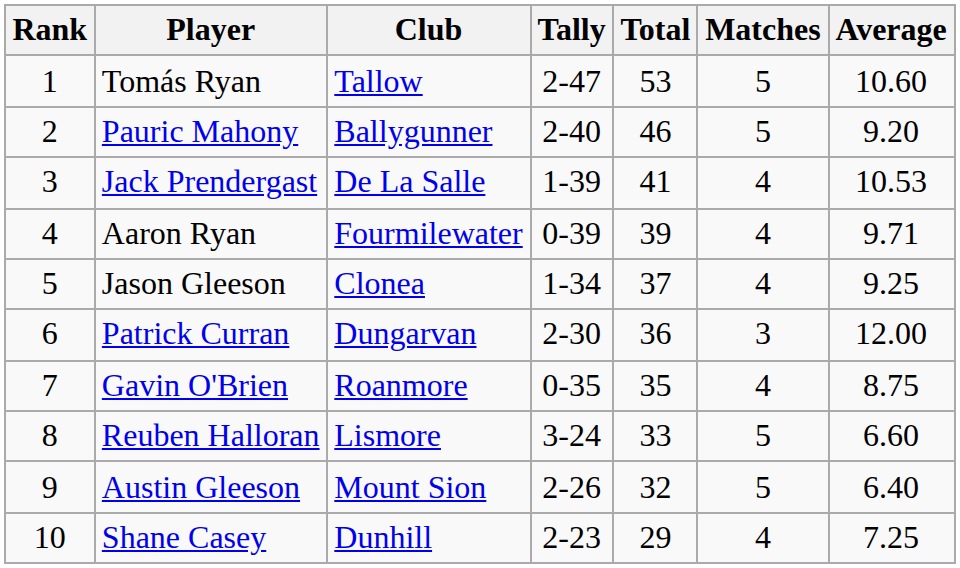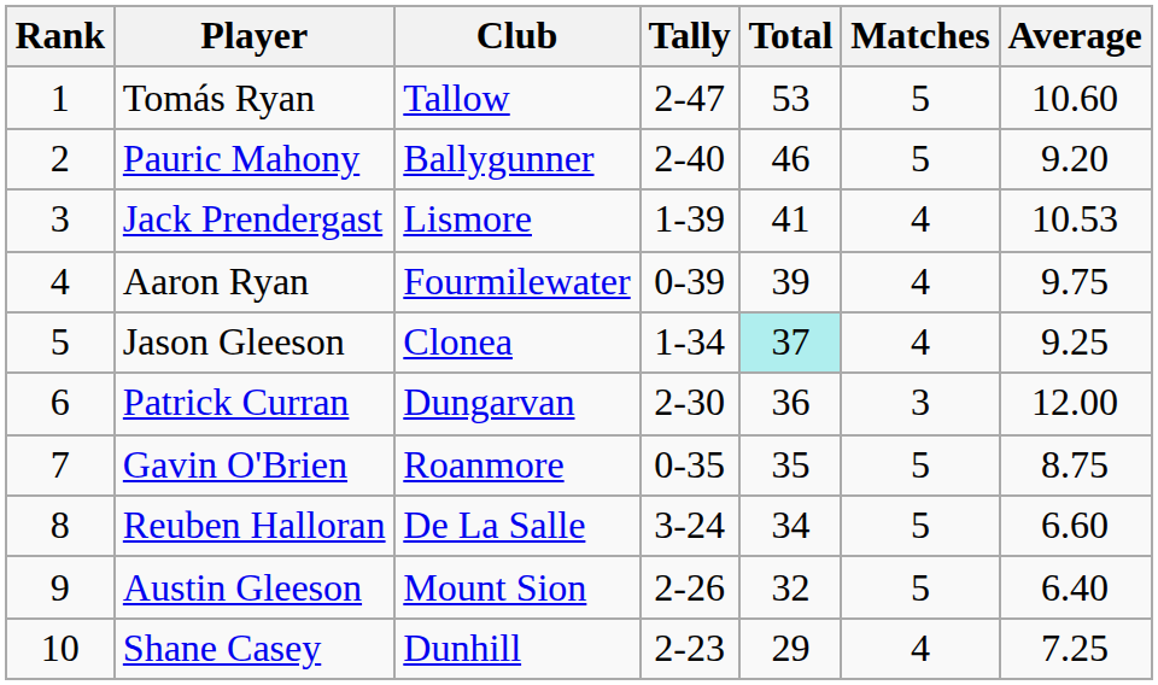Jack Prendergast | Club: De La Salle -> Lismore
Aaron Ryan | Average: 9.71 -> 9.75
Jason Gleeson | Total: no background -> paleturquoise background
Gavin O'Brien | Matches: 4 -> 5
Reuben Halloran | Club: Lismore -> De La Salle
Reuben Halloran | Total: 33 -> 34
